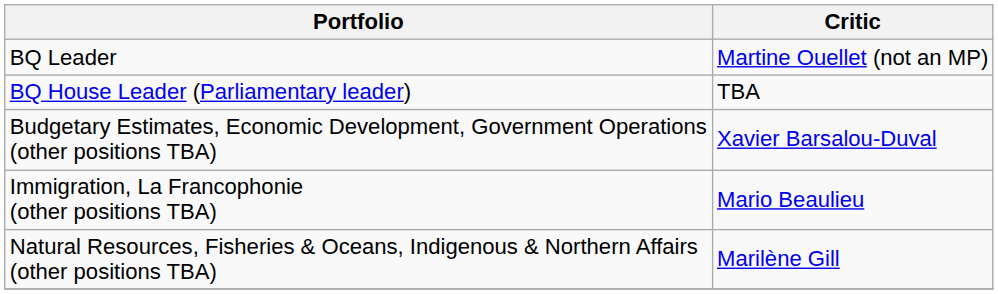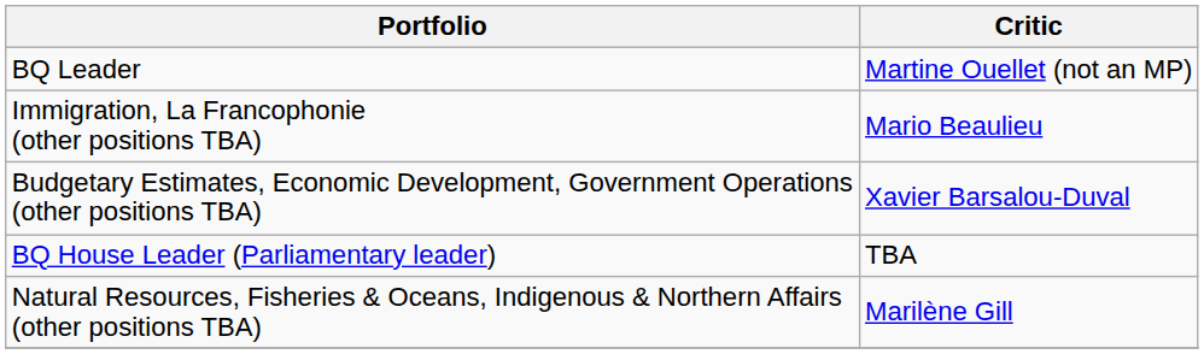rows swapped: BQ House Leader (Parliamentary leader) <-> Immigration, La Francophonie (other positions TBA)
